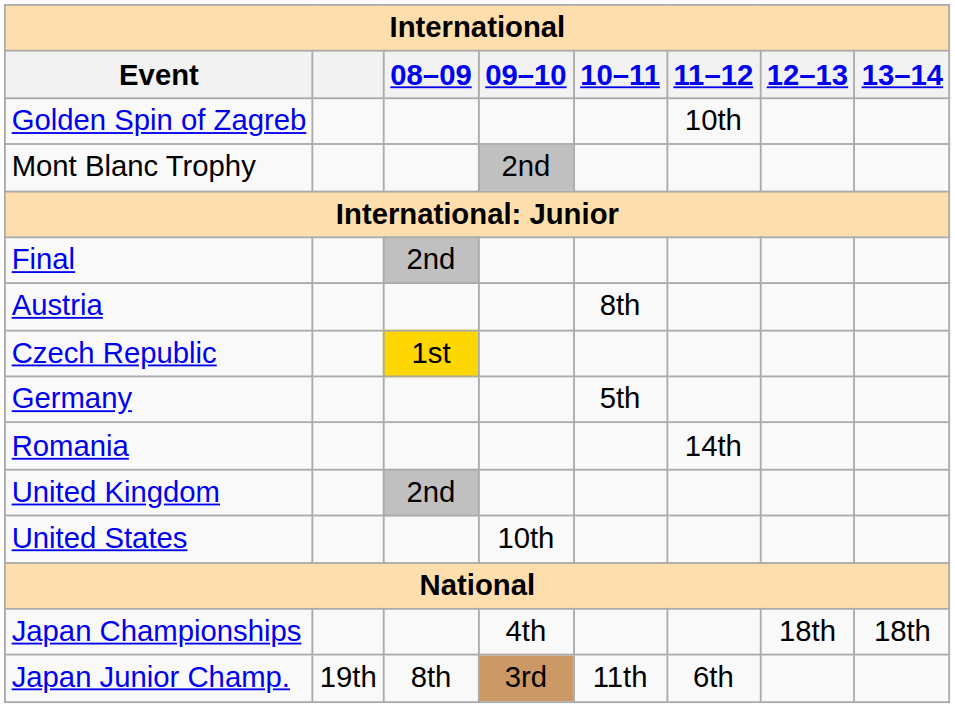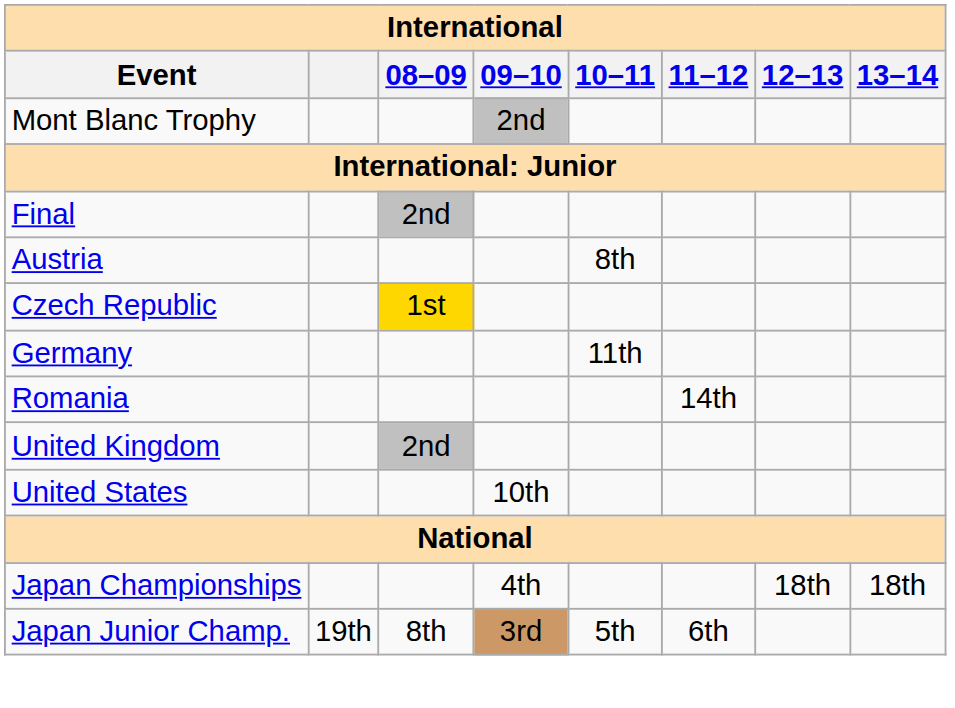- row: Golden Spin of Zagreb | 10th
Germany | 10–11: 5th -> 11th
Japan Junior Champ. | 10–11: 11th -> 5th
